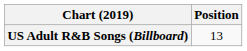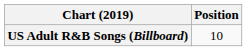US Adult R&B Songs (Billboard) | Position: 13 -> 10
